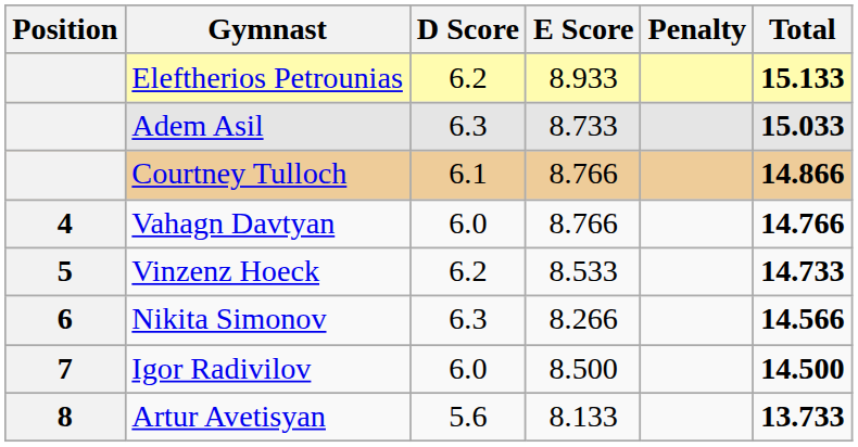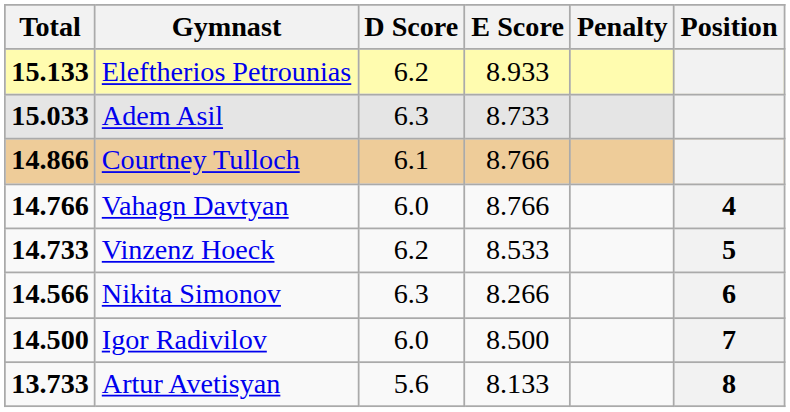columns swapped: Position <-> Total
